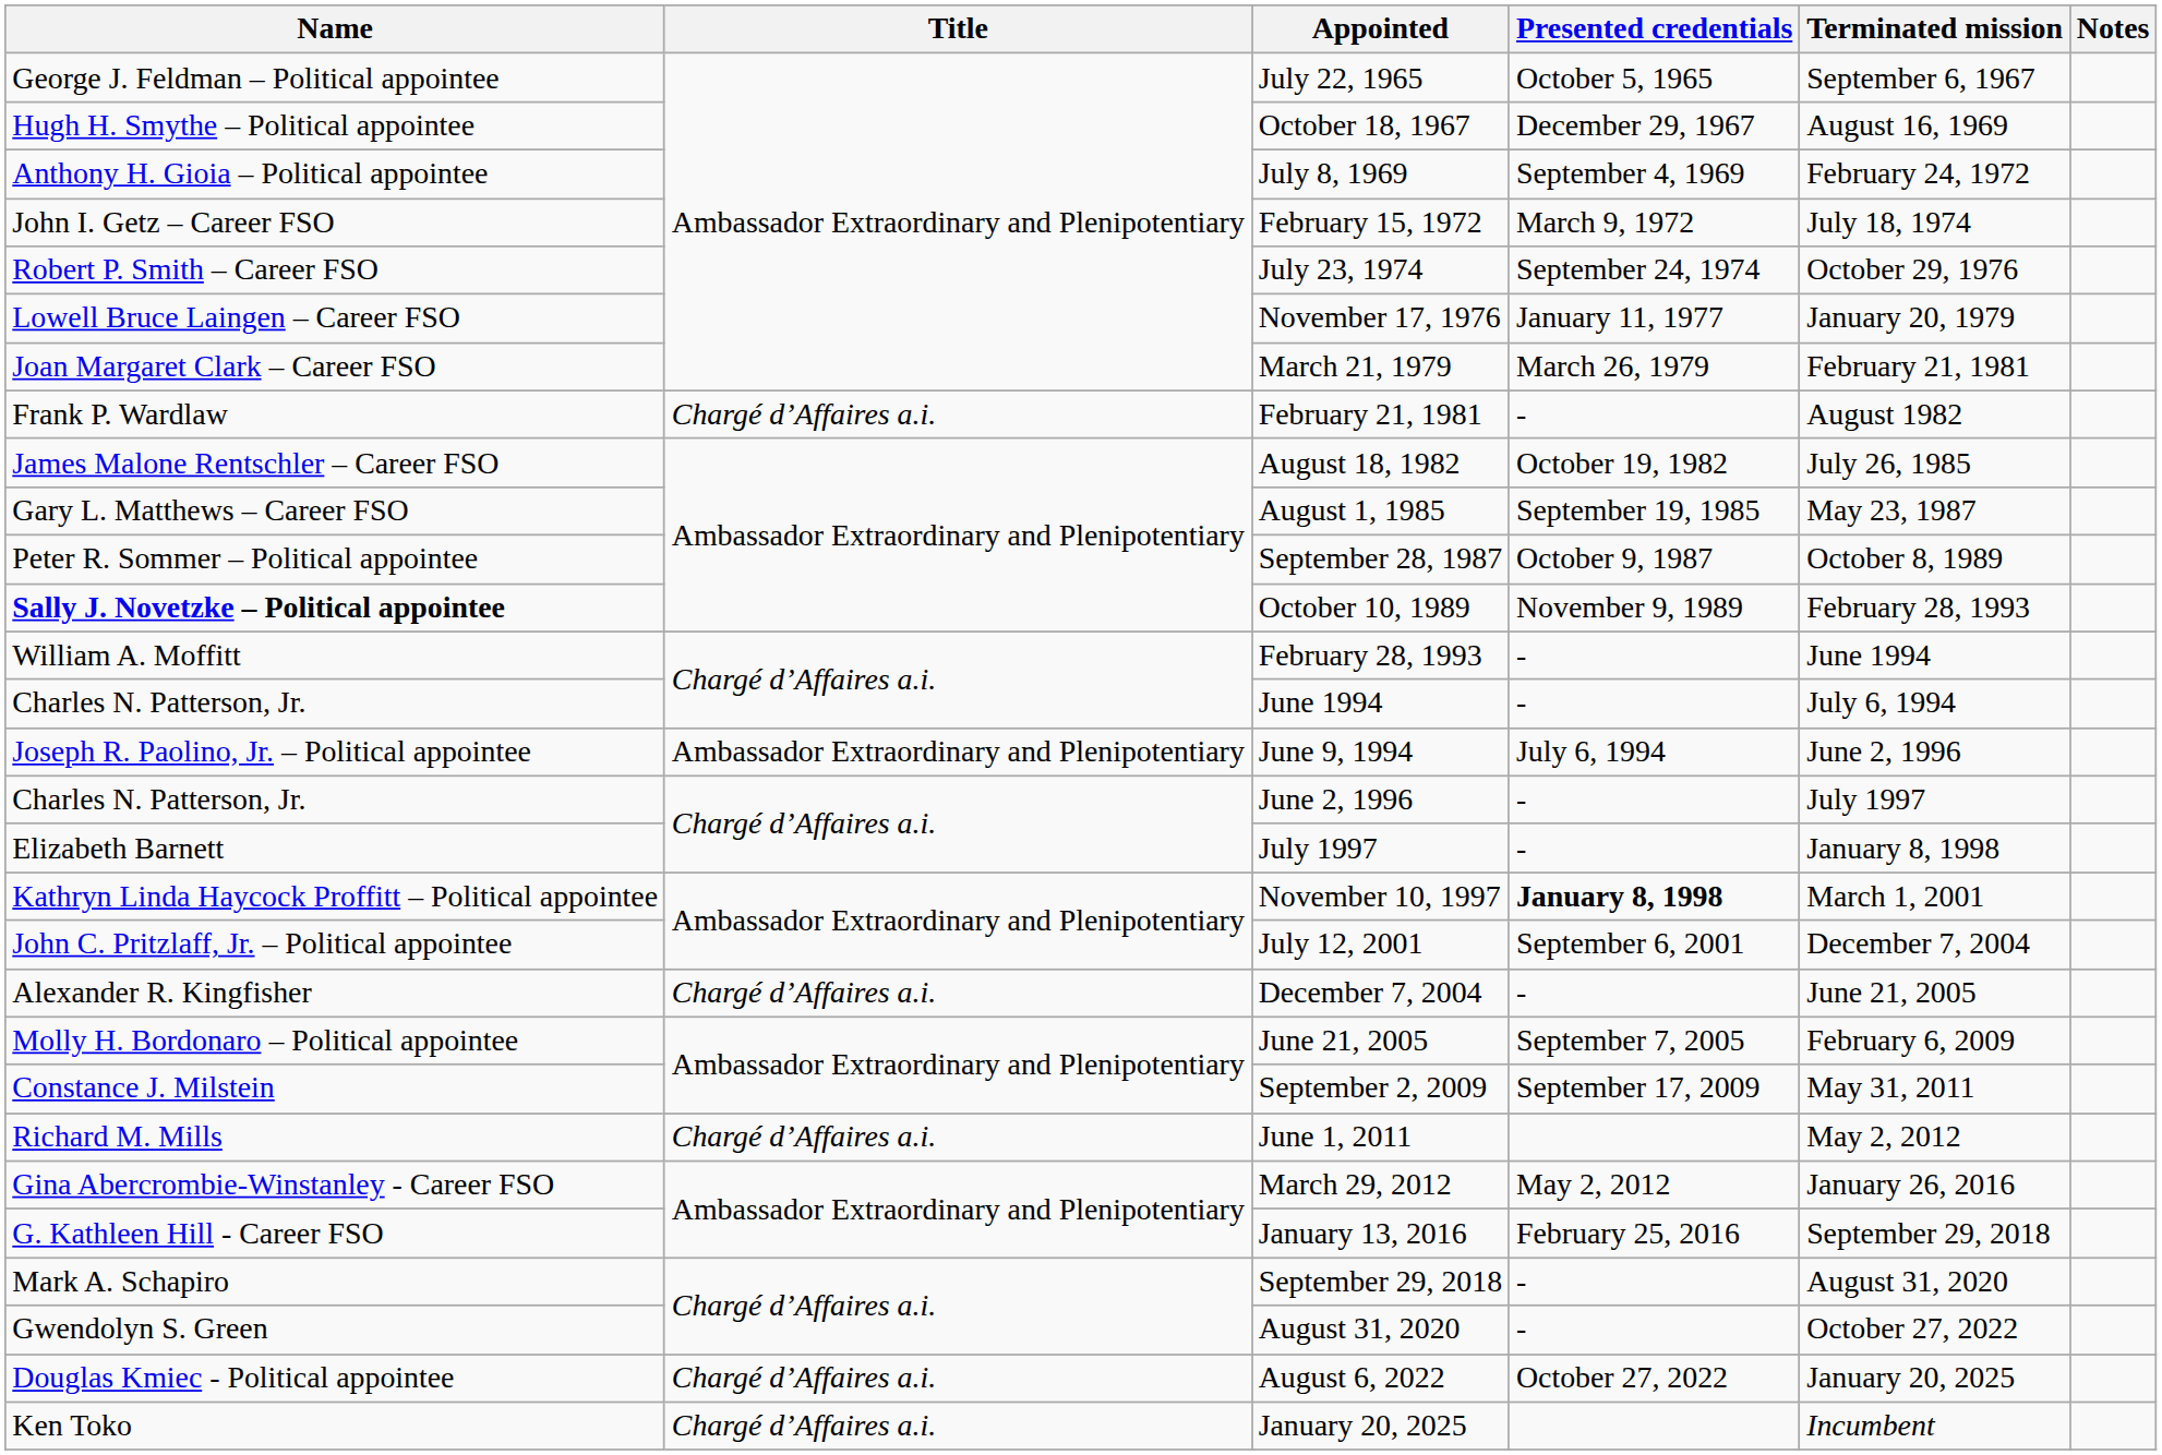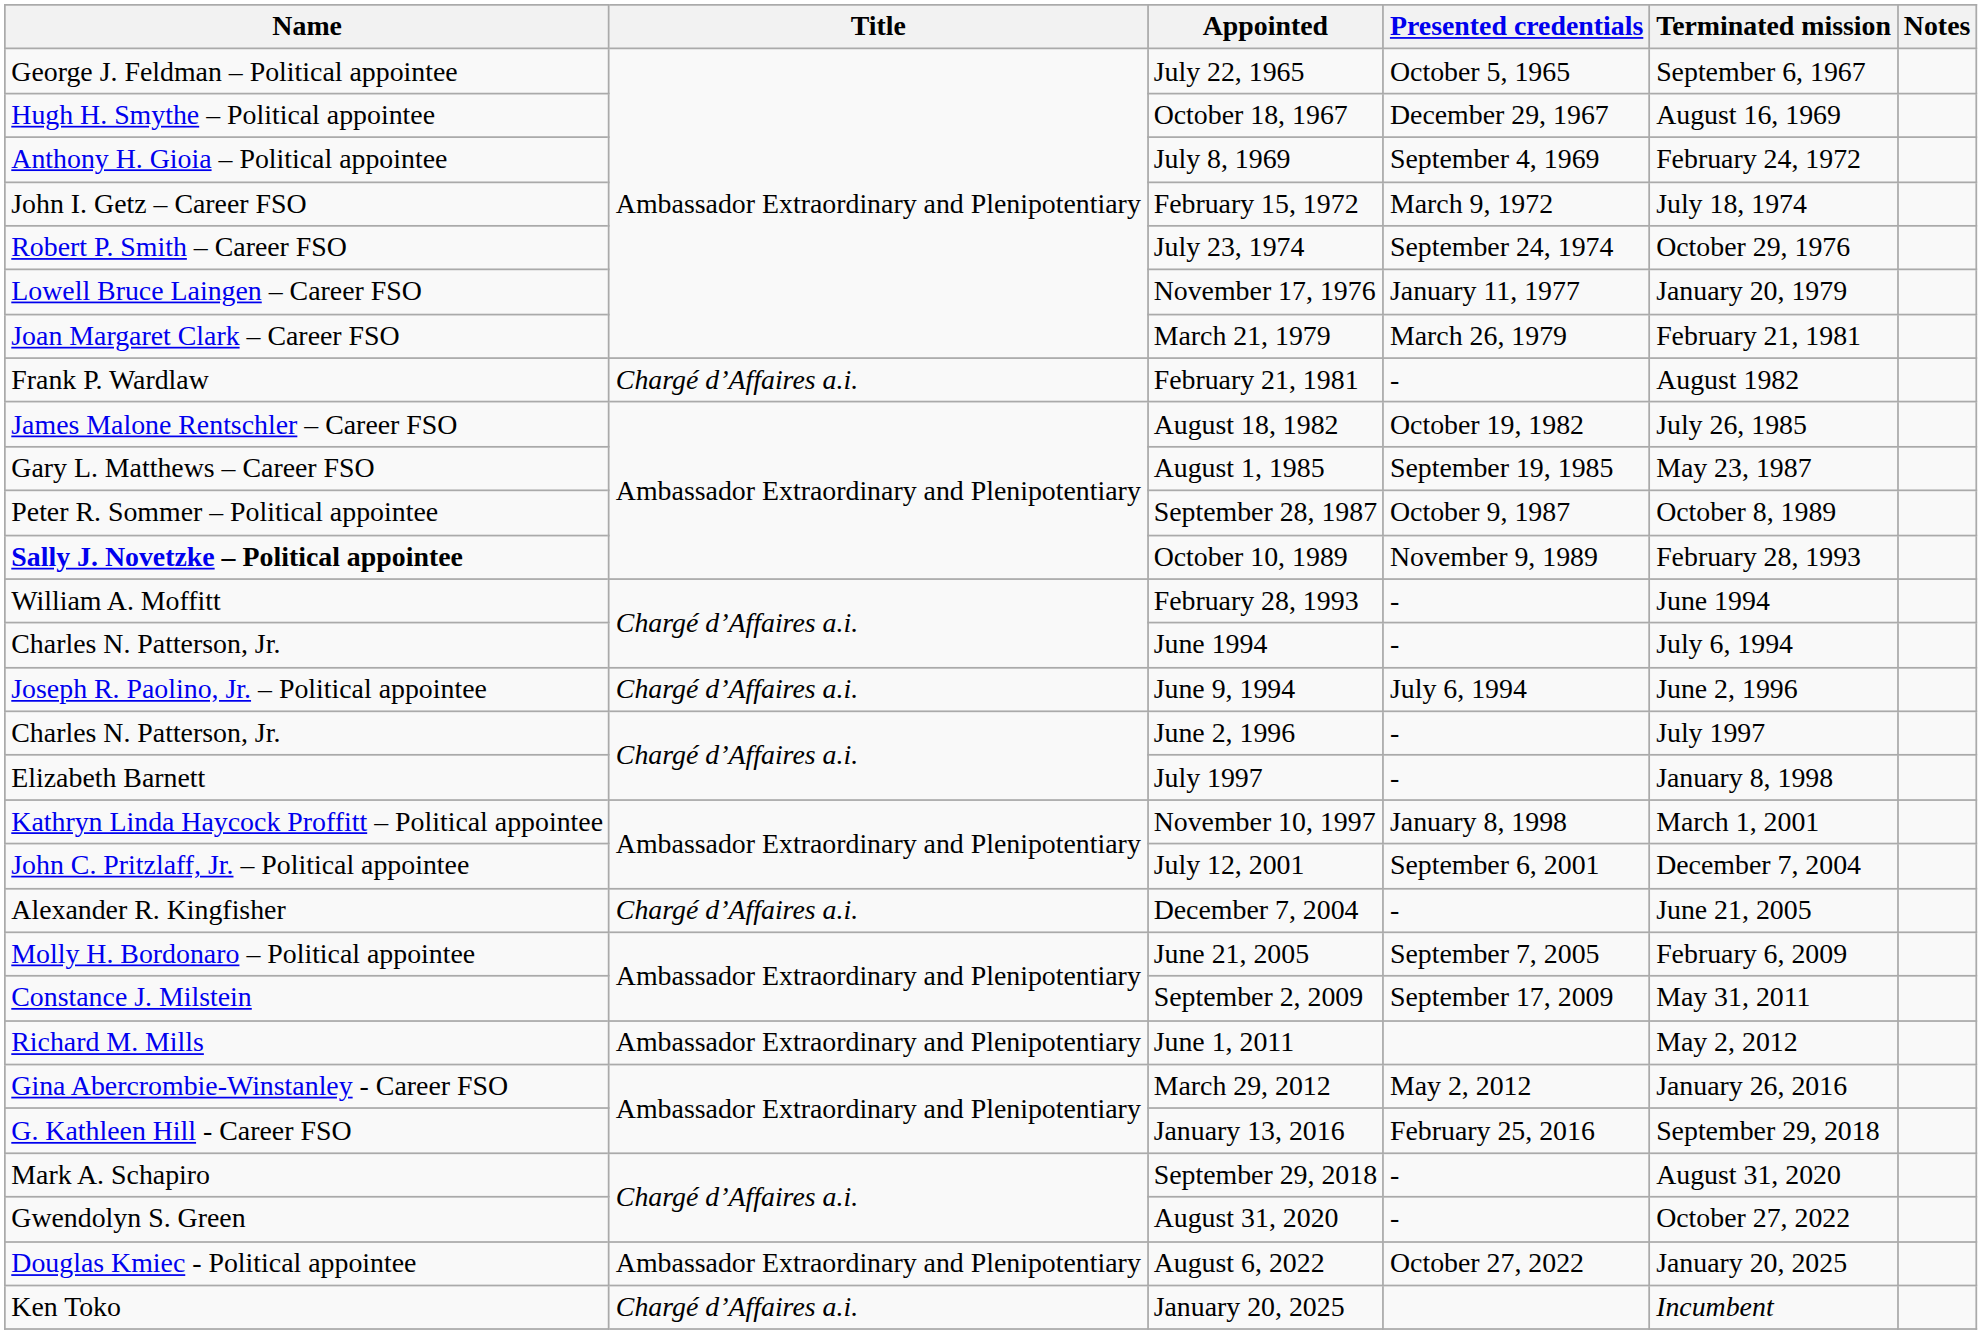June 9, 1994 | Title: Ambassador Extraordinary and Plenipotentiary -> Chargé d’Affaires a.i.
November 10, 1997 | Presented credentials: bold -> normal
June 1, 2011 | Title: Chargé d’Affaires a.i. -> Ambassador Extraordinary and Plenipotentiary
August 6, 2022 | Title: Chargé d’Affaires a.i. -> Ambassador Extraordinary and Plenipotentiary
